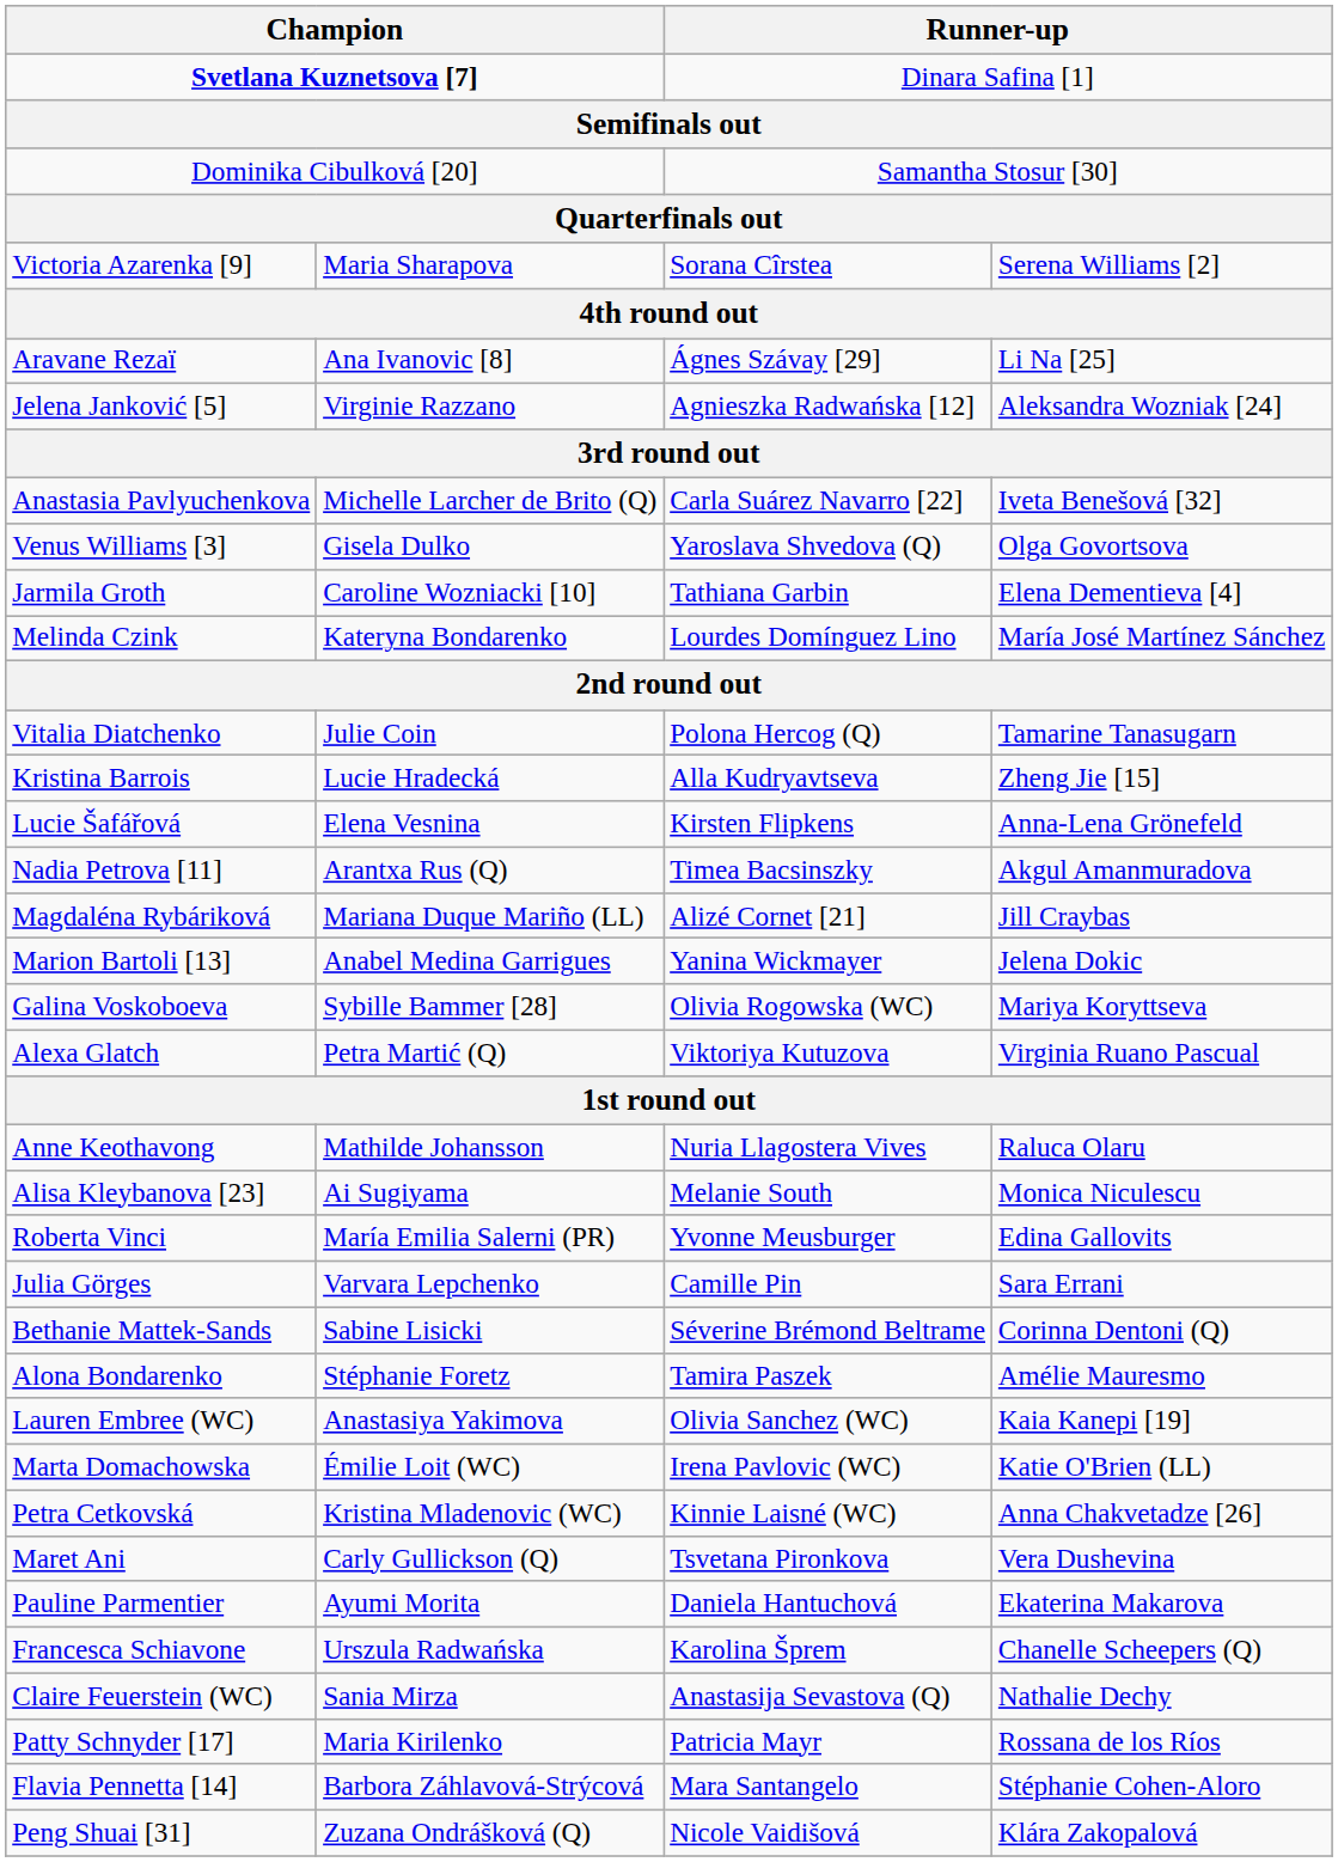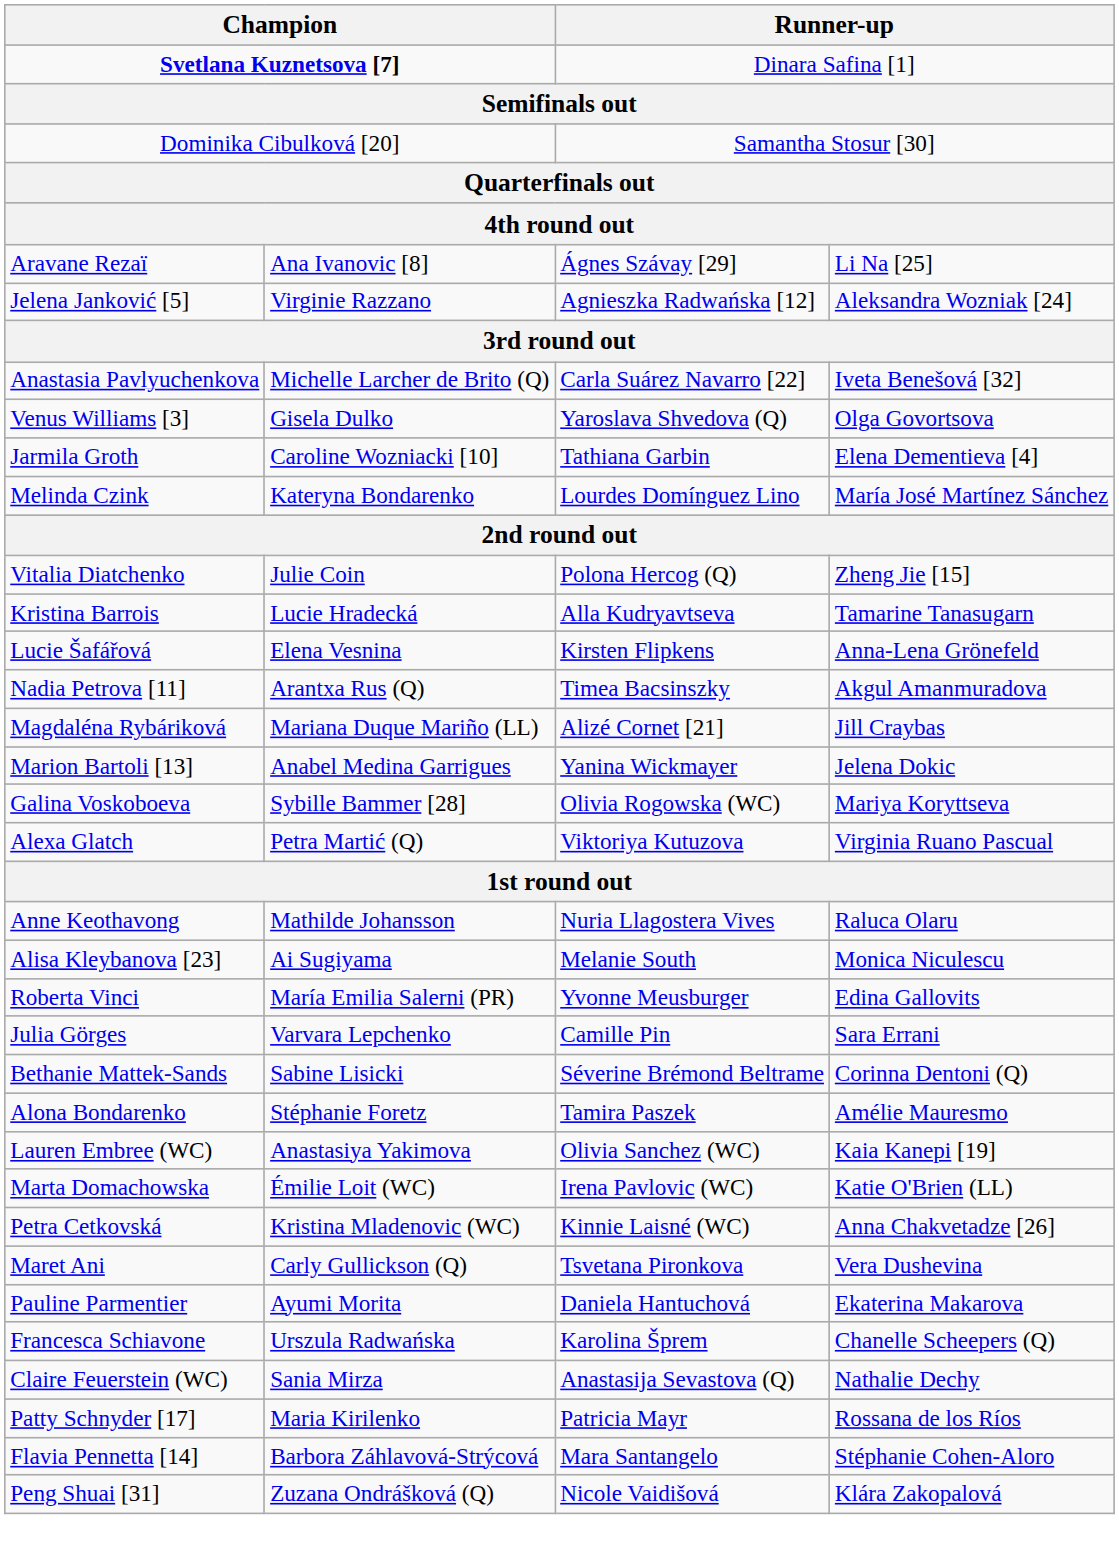- row: Victoria Azarenka [9] | Maria Sharapova | Sorana Cîrstea | Serena Williams [2]
Vitalia Diatchenko | column 4: Tamarine Tanasugarn -> Zheng Jie [15]
Kristina Barrois | column 4: Zheng Jie [15] -> Tamarine Tanasugarn
